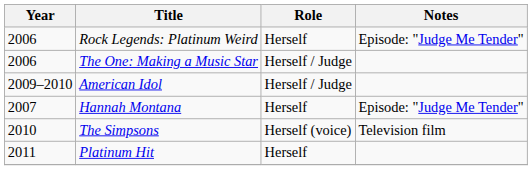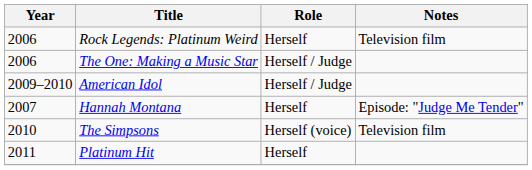Rock Legends: Platinum Weird | Notes: Episode: "Judge Me Tender" -> Television film
